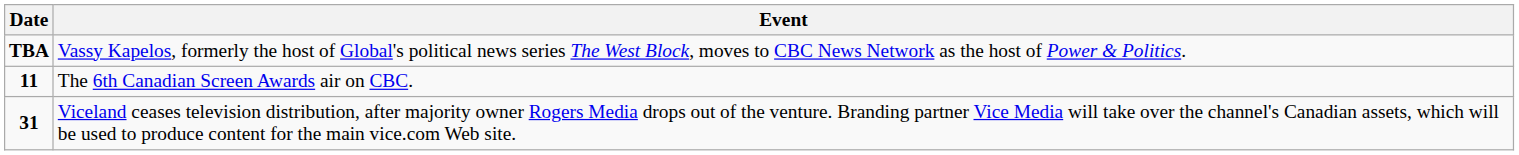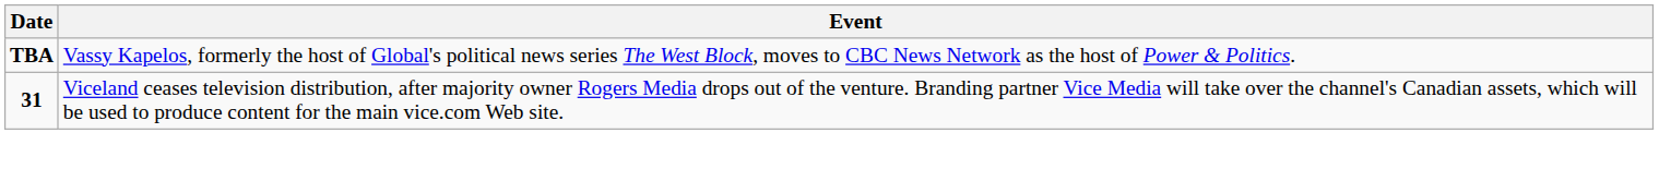- row: 11 | The 6th Canadian Screen Awards air on CBC.
